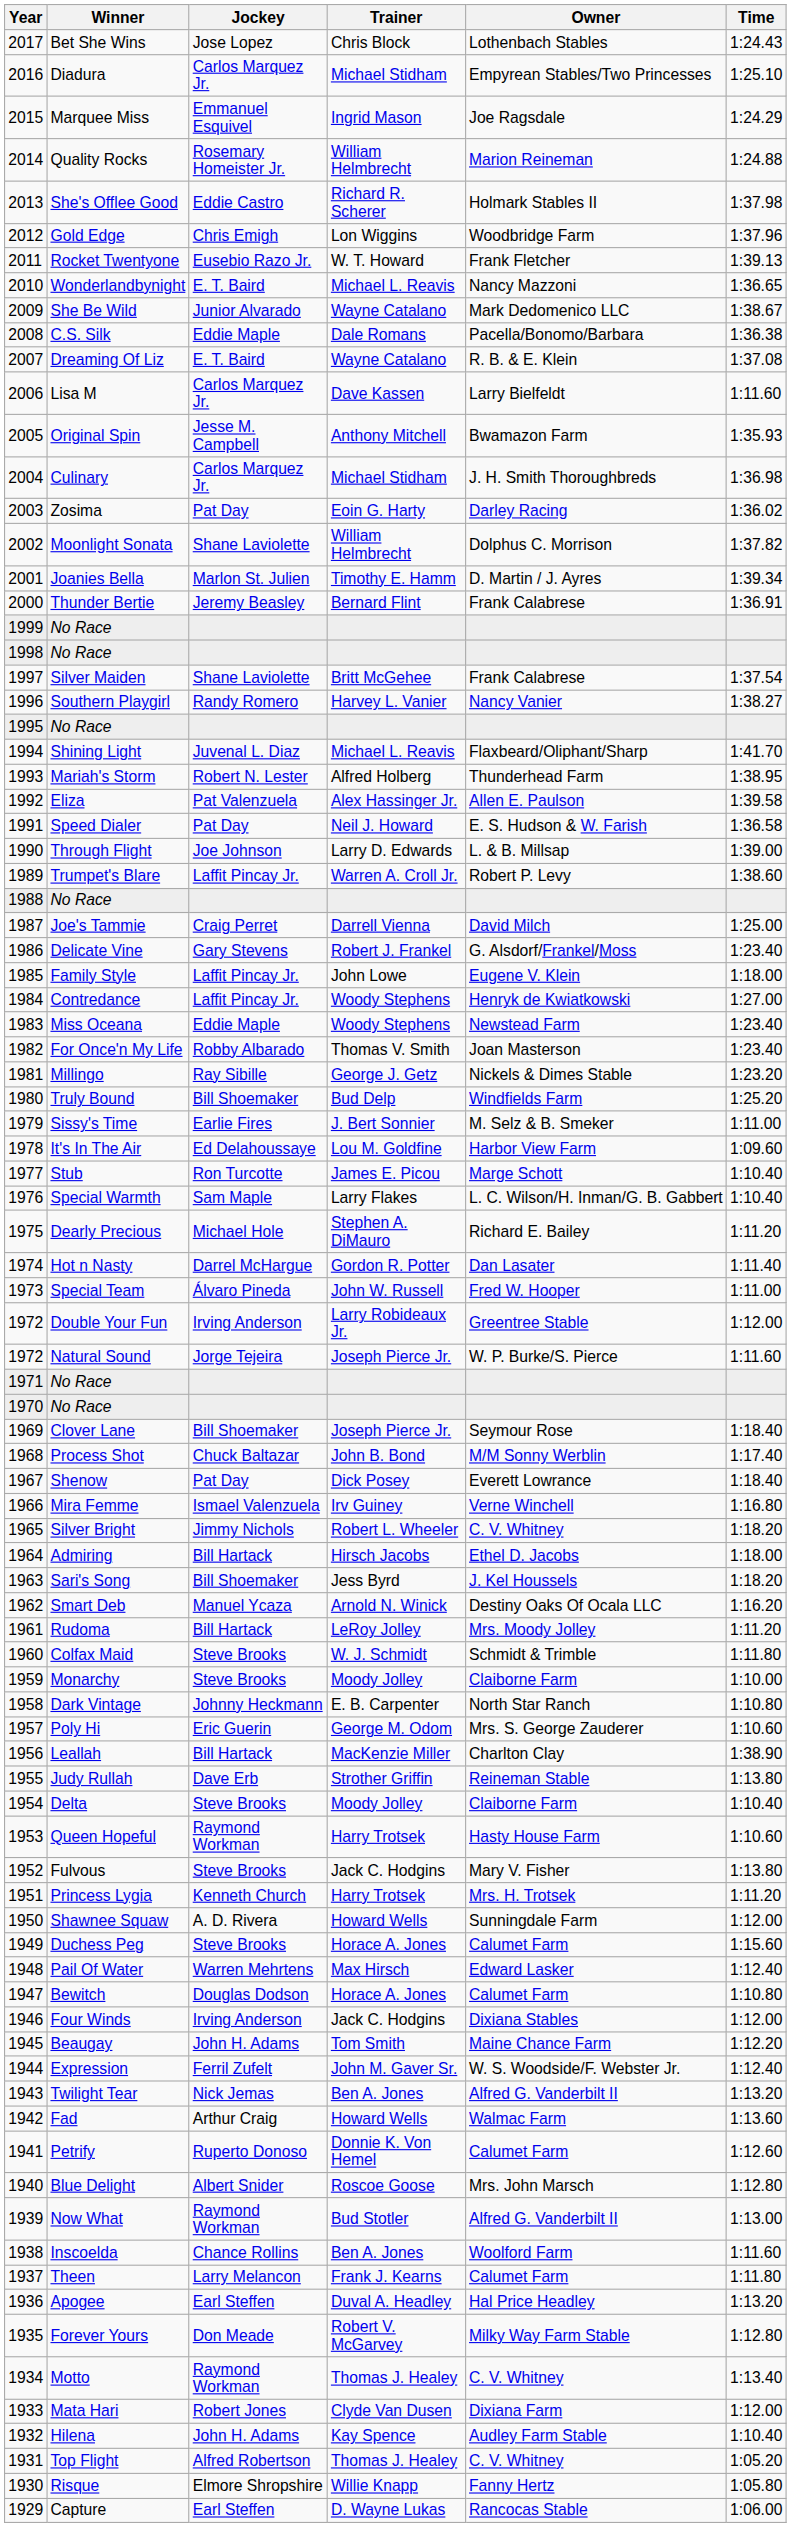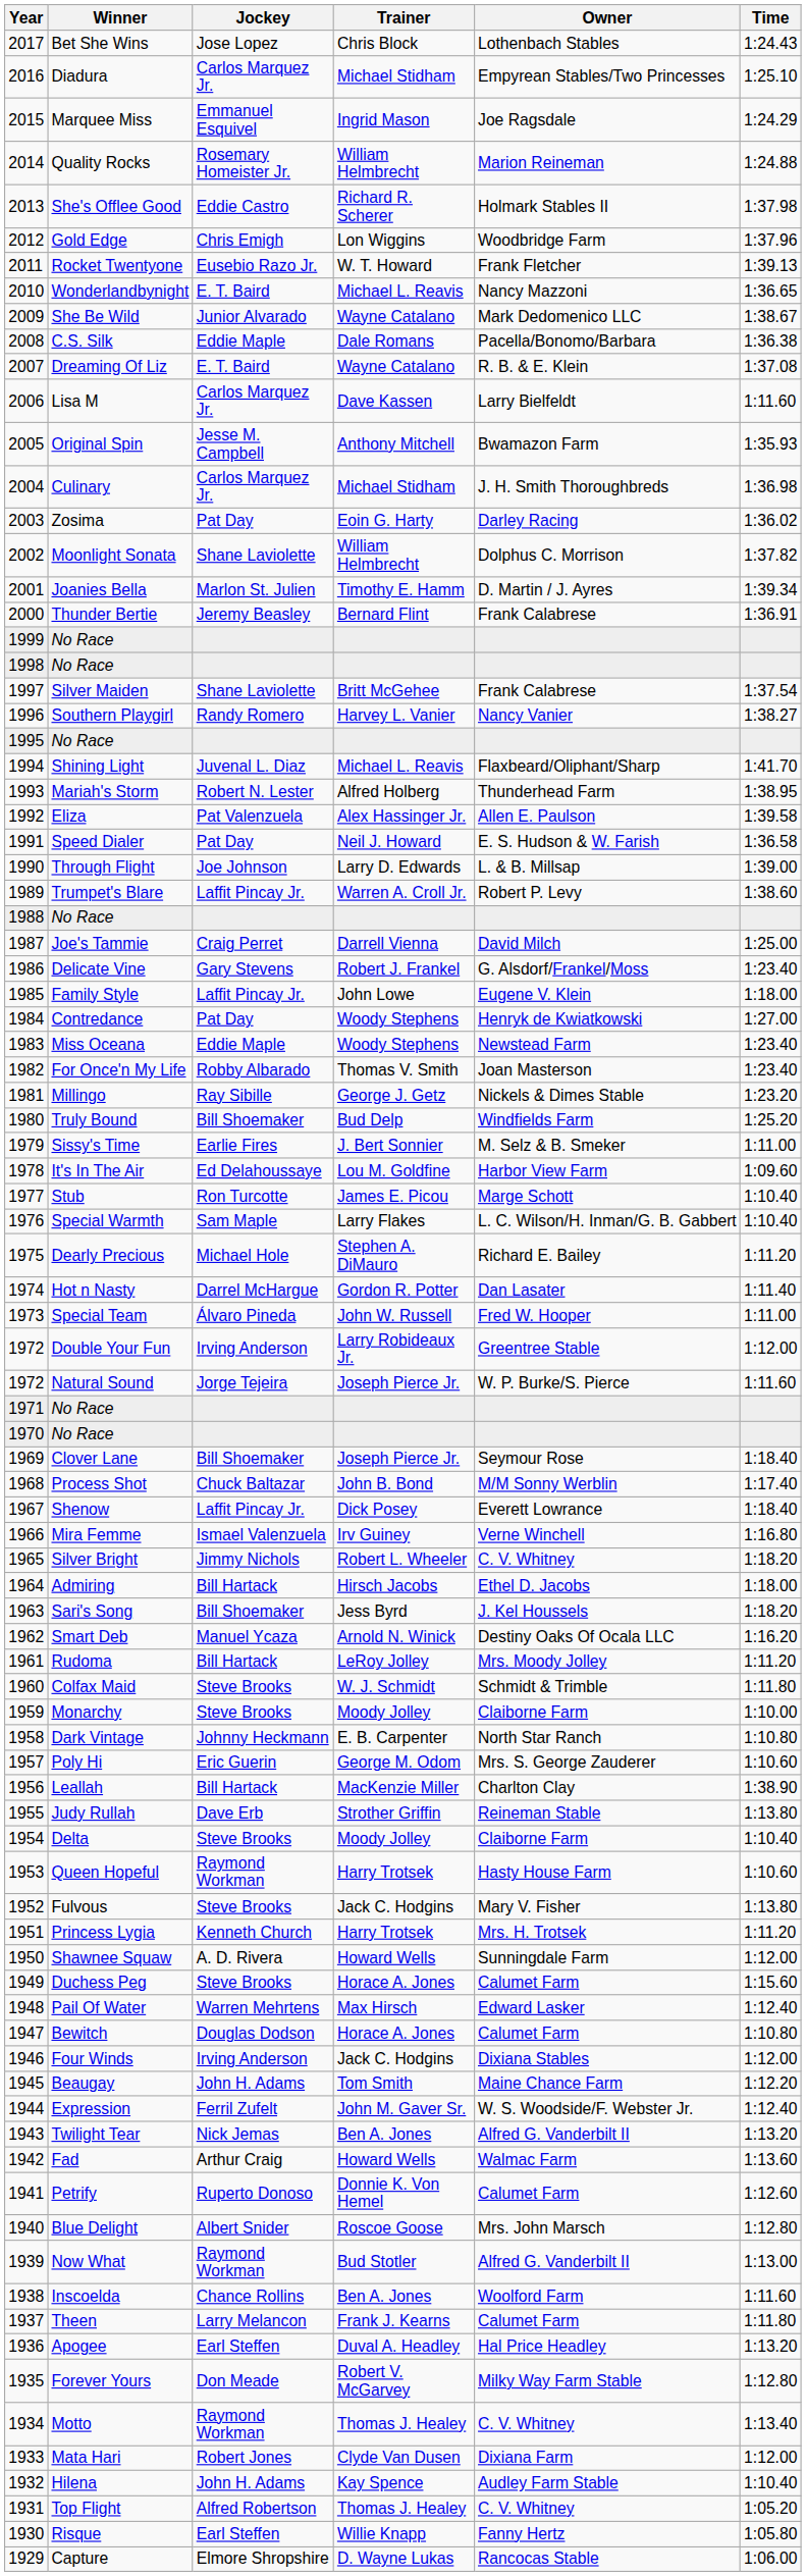Contredance | Jockey: Laffit Pincay Jr. -> Pat Day
Shenow | Jockey: Pat Day -> Laffit Pincay Jr.
Risque | Jockey: Elmore Shropshire -> Earl Steffen
Capture | Jockey: Earl Steffen -> Elmore Shropshire
